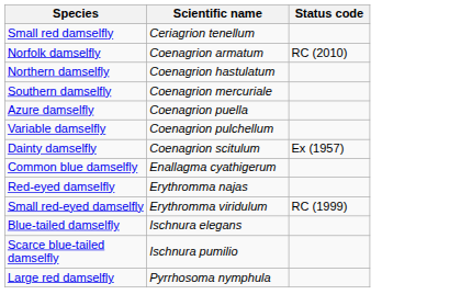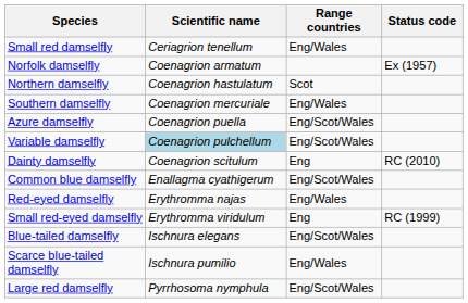+ column: Range countries | Eng/Wales | Scot | Eng/Wales | Eng/Scot/Wales | Eng/Scot/Wales | Eng | Eng/Scot/Wales | Eng/Wales | Eng | Eng/Scot/Wales | Eng/Wales | Eng/Scot/Wales
Norfolk damselfly | Status code: RC (2010) -> Ex (1957)
Variable damselfly | Scientific name: no background -> lightblue background
Dainty damselfly | Status code: Ex (1957) -> RC (2010)
